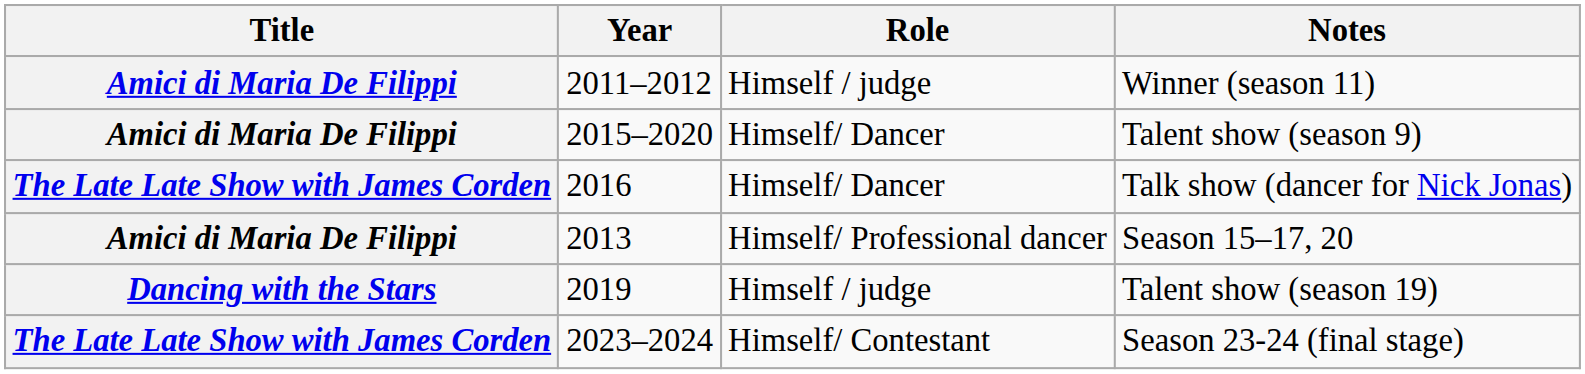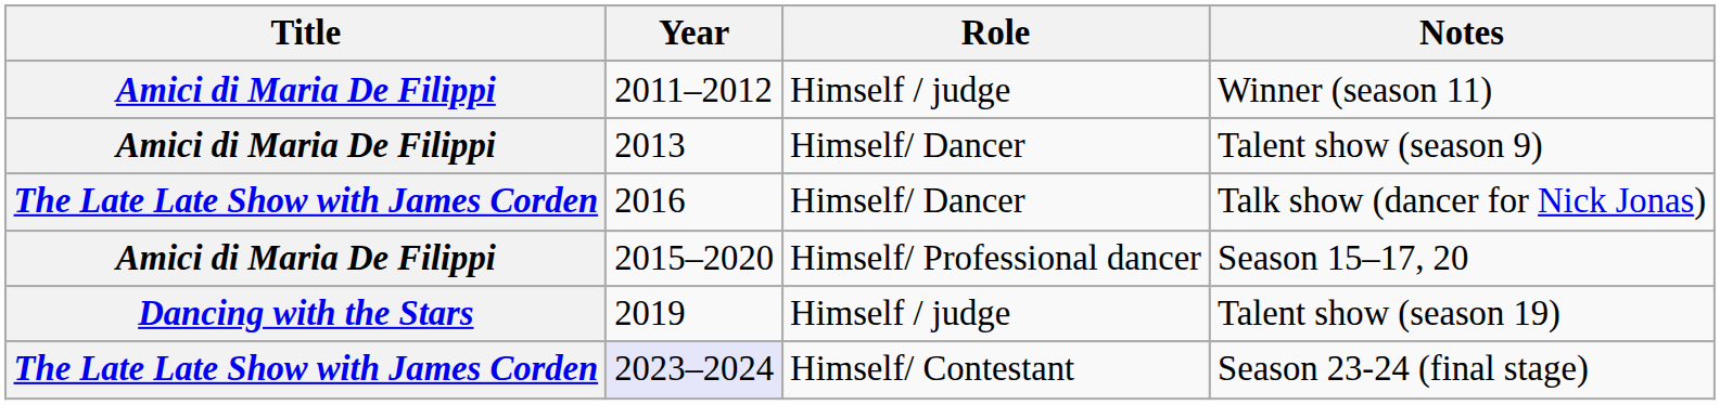Talent show (season 9) | Year: 2015–2020 -> 2013
Season 15–17, 20 | Year: 2013 -> 2015–2020
Season 23-24 (final stage) | Year: no background -> lavender background
